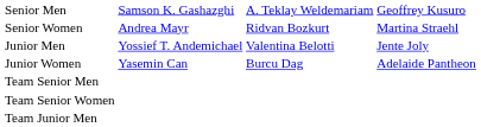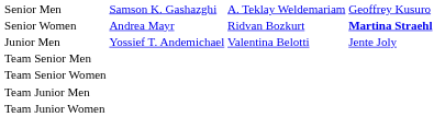Senior Women | column 4: normal -> bold
- row: Junior Women | Yasemin Can | Burcu Dag | Adelaide Pantheon
+ row: Team Junior Women
